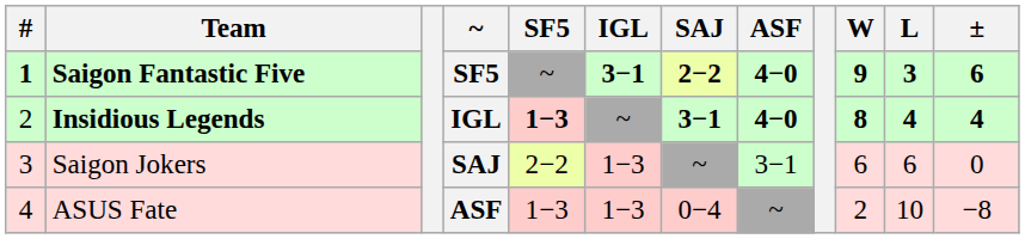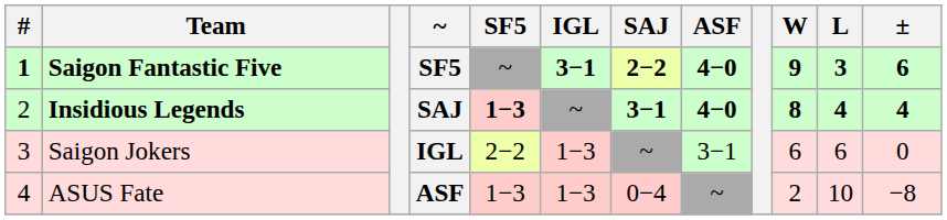Insidious Legends | ~: IGL -> SAJ
Saigon Jokers | ~: SAJ -> IGL
